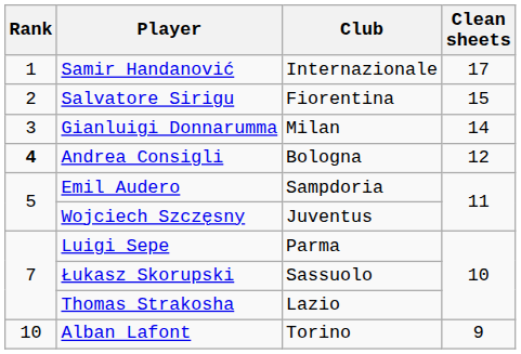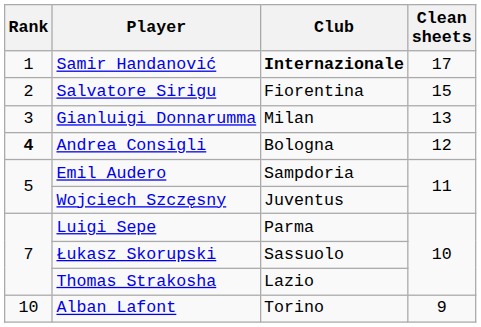Samir Handanović | Club: normal -> bold
Gianluigi Donnarumma | Clean sheets: 14 -> 13
